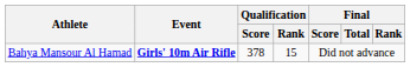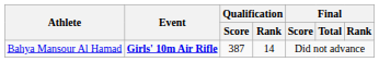Bahya Mansour Al Hamad | Qualification / Score: 378 -> 387
Bahya Mansour Al Hamad | Qualification / Rank: 15 -> 14
